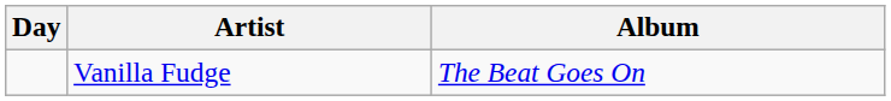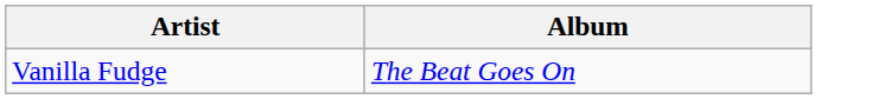- column: Day
